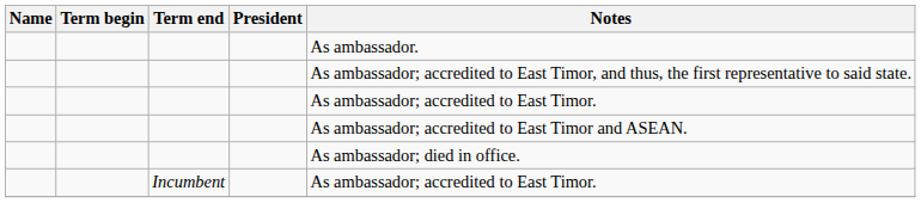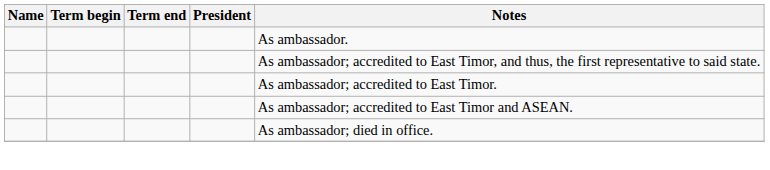- row: Incumbent | As ambassador; accredited to East Timor.
